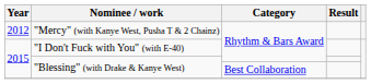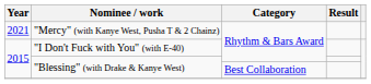"Mercy" (with Kanye West, Pusha T & 2 Chainz) | Year: 2012 -> 2021
